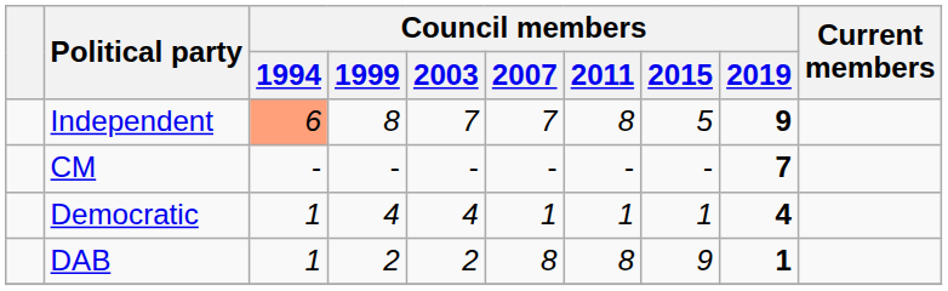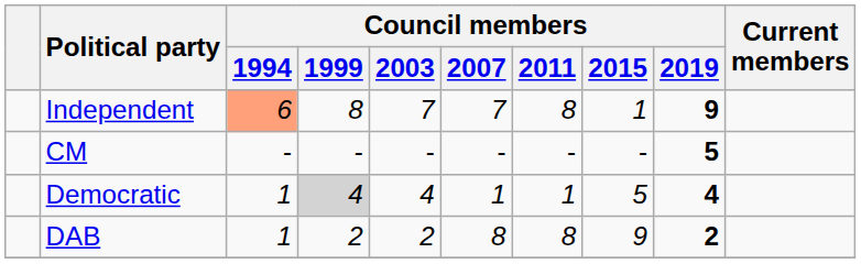Independent | Council members / 2015: 5 -> 1
CM | Council members / 2019: 7 -> 5
Democratic | Council members / 1999: no background -> lightgrey background
Democratic | Council members / 2015: 1 -> 5
DAB | Council members / 2019: 1 -> 2
